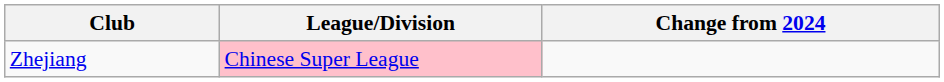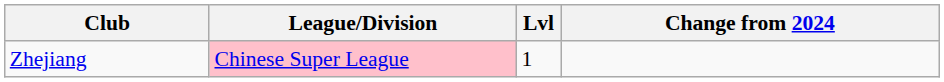+ column: Lvl | 1
